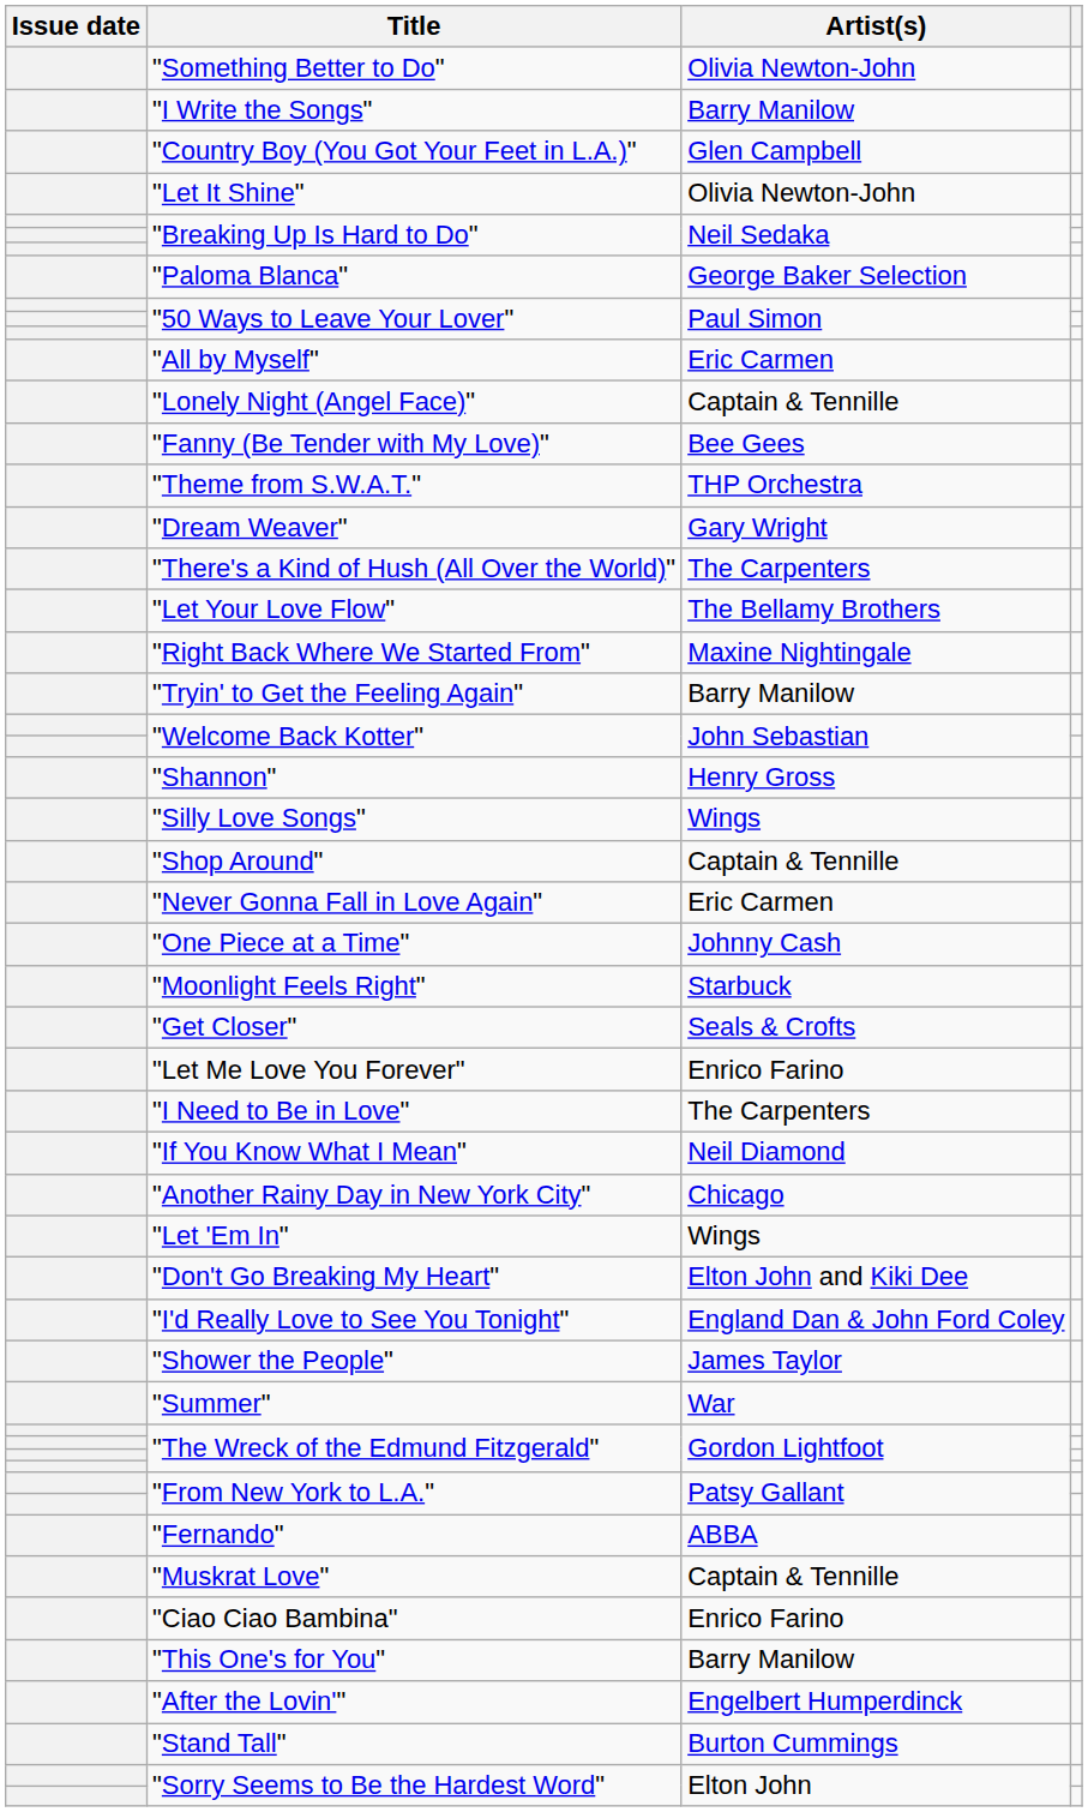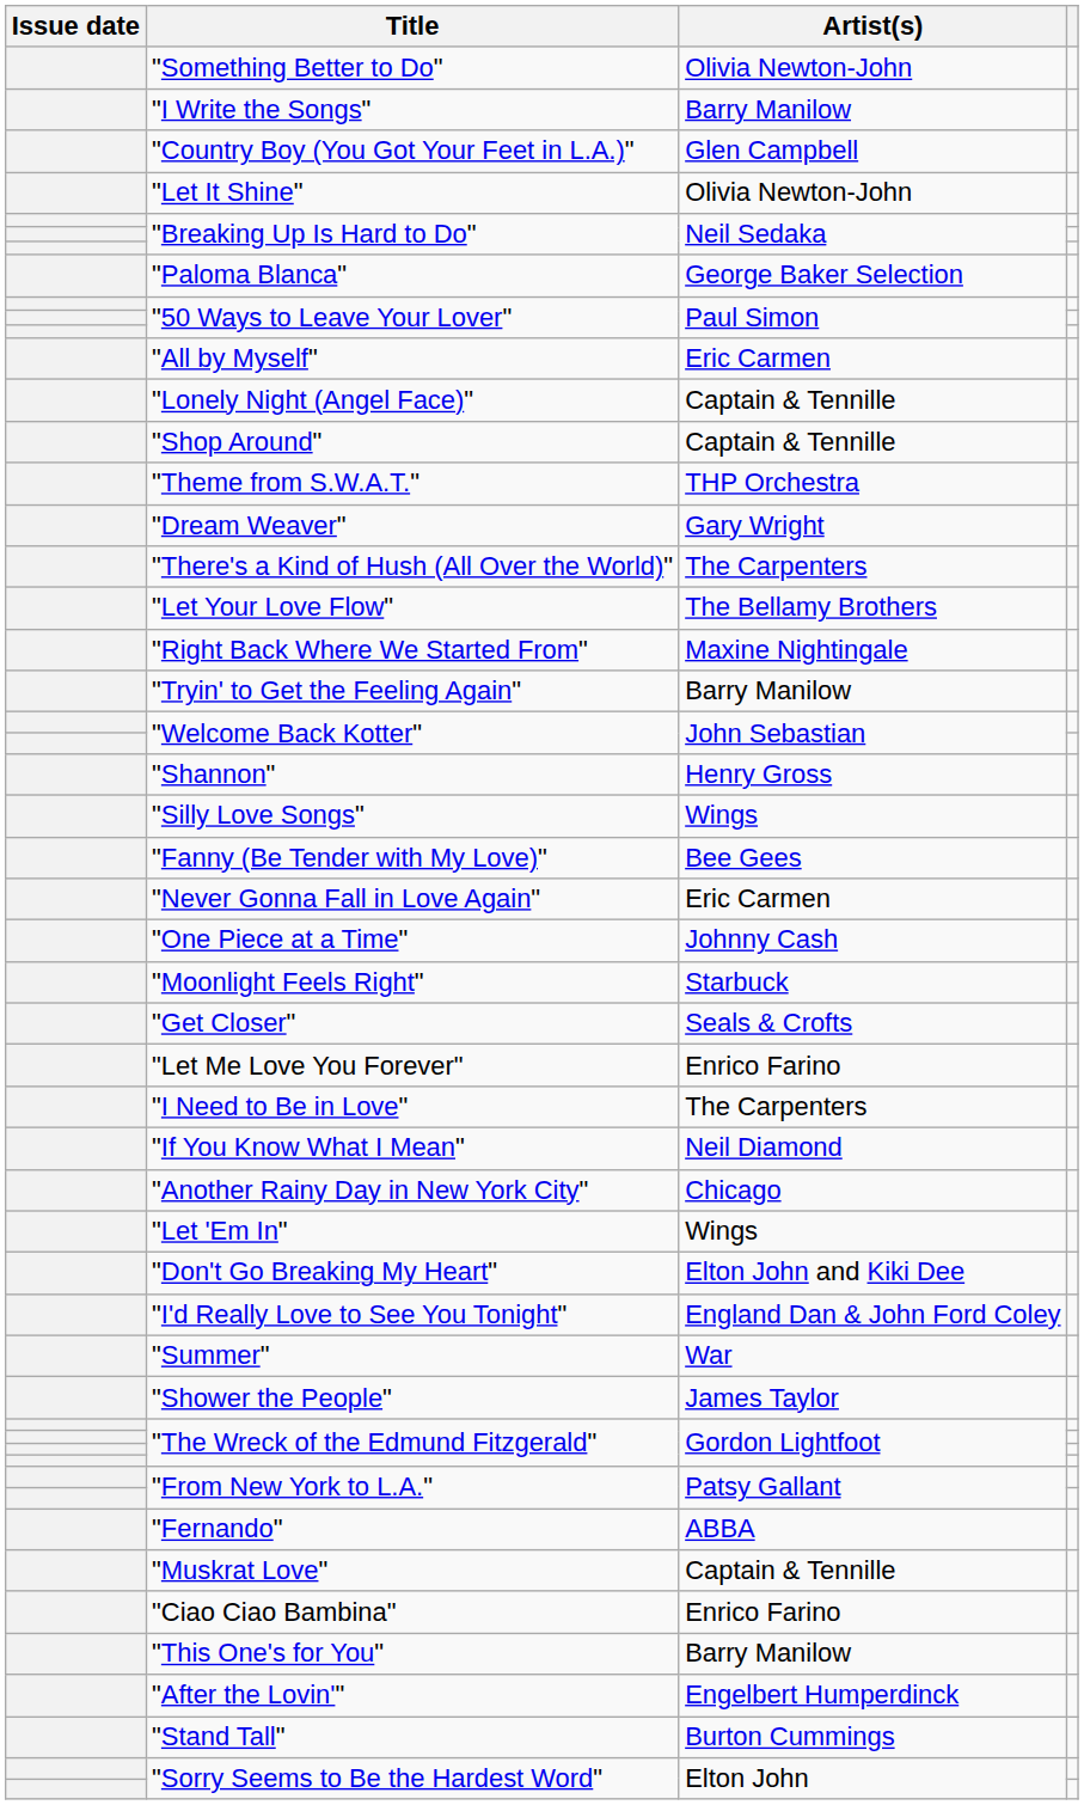rows swapped: "Fanny (Be Tender with My Love)" <-> "Shop Around"
rows swapped: "Shower the People" <-> "Summer"
